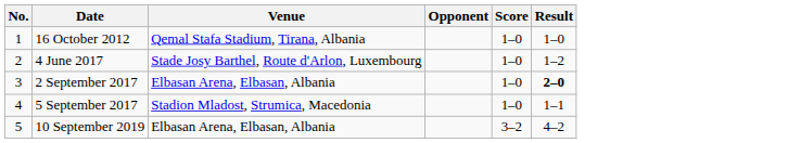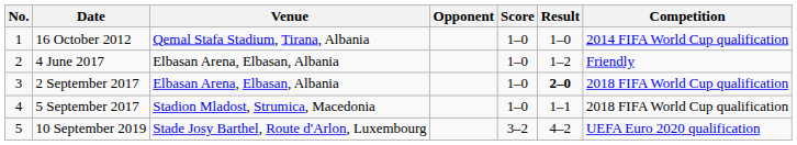+ column: Competition | 2014 FIFA World Cup qualification | Friendly | 2018 FIFA World Cup qualification | 2018 FIFA World Cup qualification | UEFA Euro 2020 qualification
4 June 2017 | Venue: Stade Josy Barthel, Route d'Arlon, Luxembourg -> Elbasan Arena, Elbasan, Albania
10 September 2019 | Venue: Elbasan Arena, Elbasan, Albania -> Stade Josy Barthel, Route d'Arlon, Luxembourg
